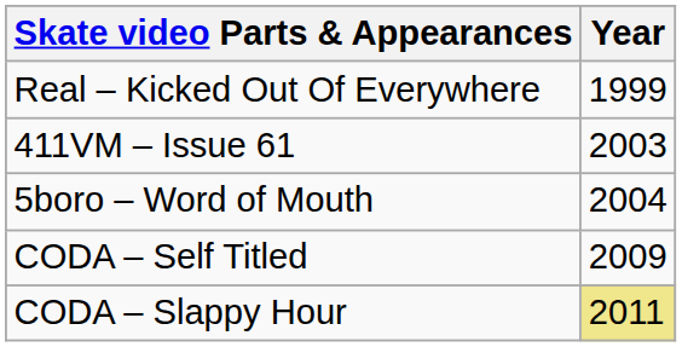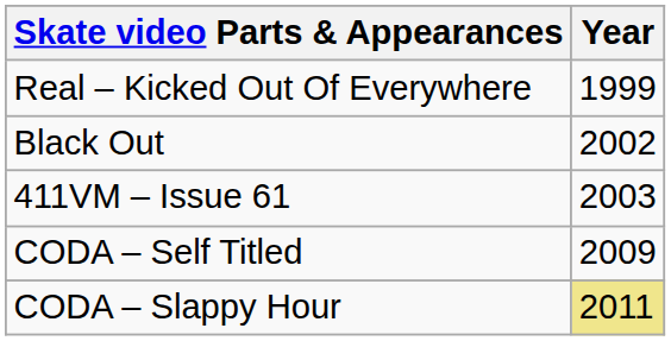+ row: Black Out | 2002
- row: 5boro – Word of Mouth | 2004
